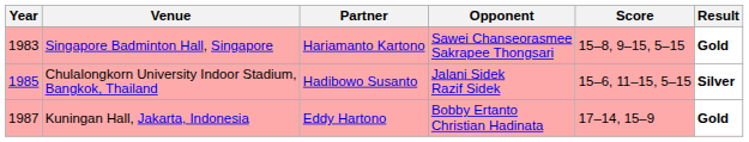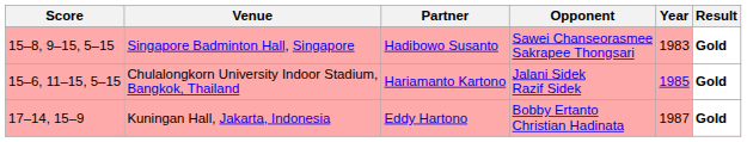columns swapped: Year <-> Score
Singapore Badminton Hall, Singapore | Partner: Hariamanto Kartono -> Hadibowo Susanto
Chulalongkorn University Indoor Stadium, Bangkok, Thailand | Partner: Hadibowo Susanto -> Hariamanto Kartono
Chulalongkorn University Indoor Stadium, Bangkok, Thailand | Result: Silver -> Gold
